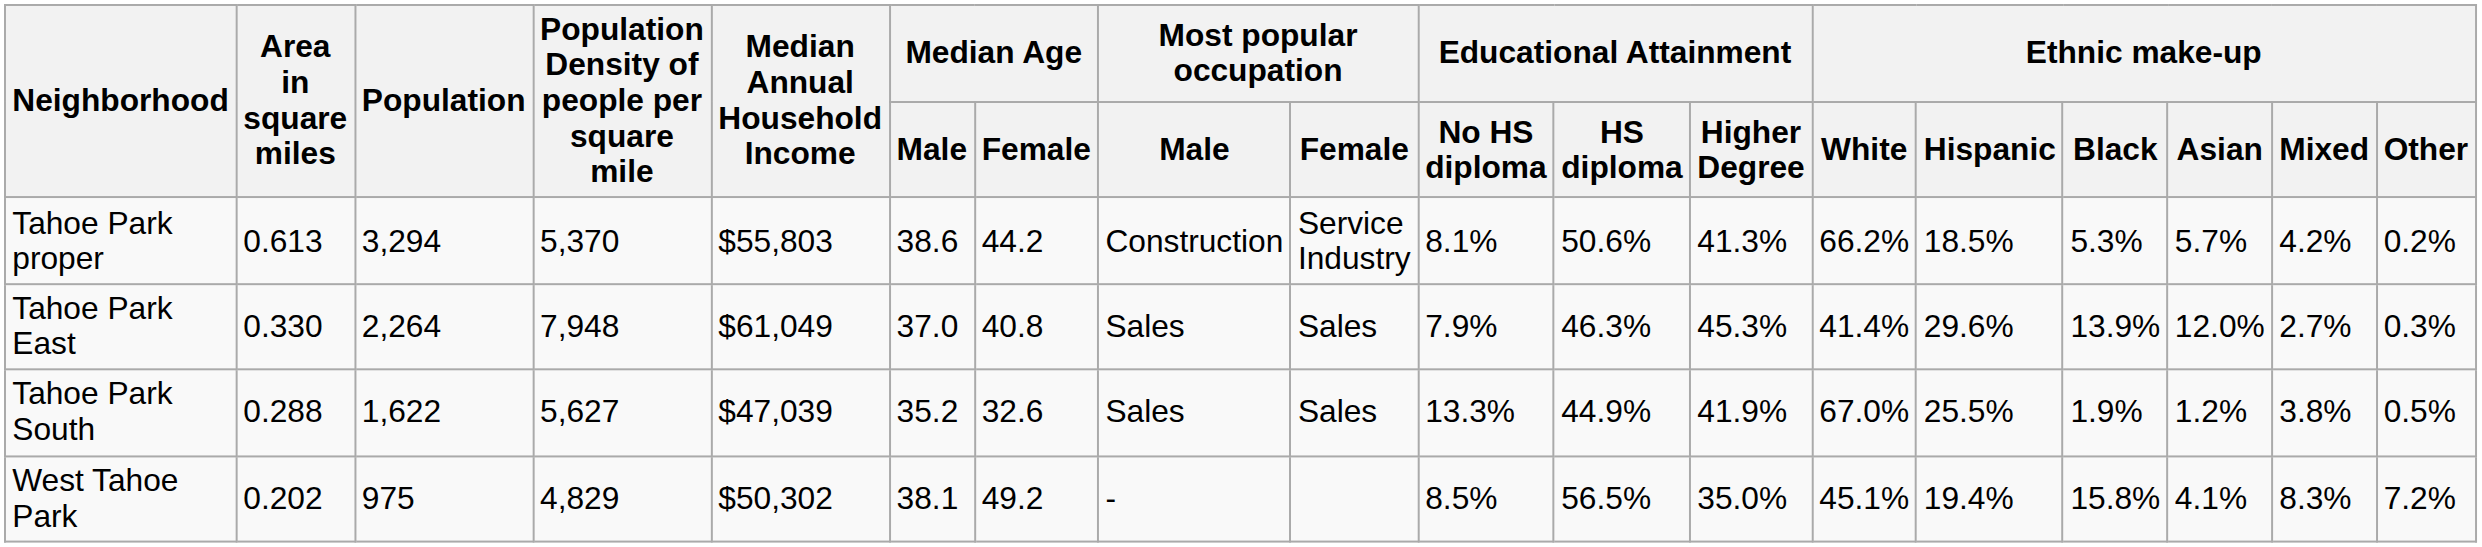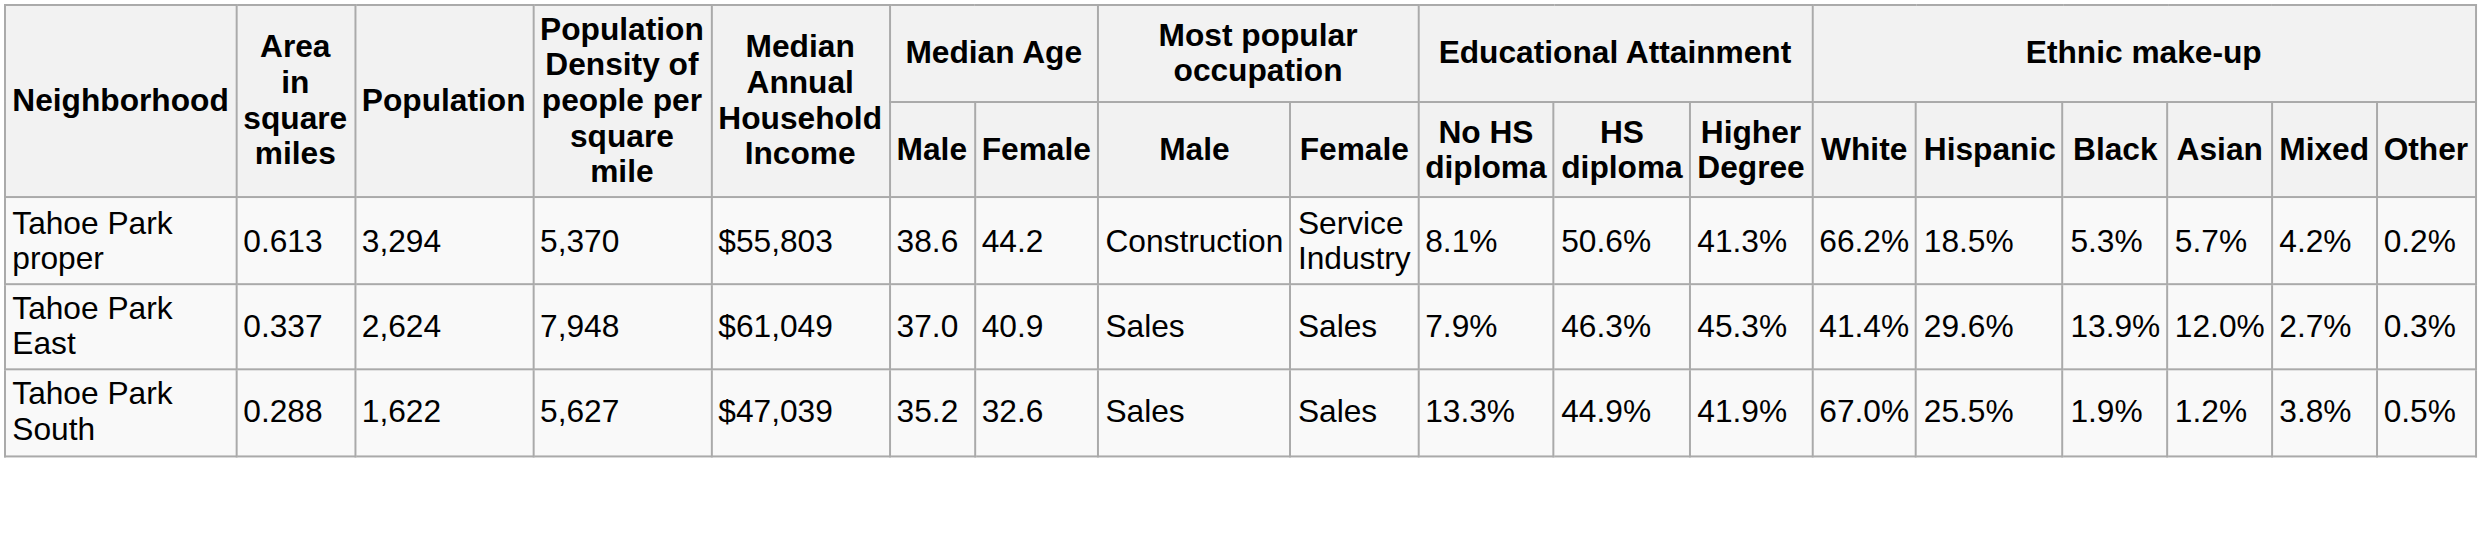Tahoe Park East | Area in square miles: 0.330 -> 0.337
Tahoe Park East | Population: 2,264 -> 2,624
Tahoe Park East | Median Age / Female: 40.8 -> 40.9
- row: West Tahoe Park | 0.202 | 975 | 4,829 | $50,302 | 38.1 | 49.2 | - | 8.5% | 56.5% | 35.0% | 45.1% | 19.4% | 15.8% | 4.1% | 8.3% | 7.2%
